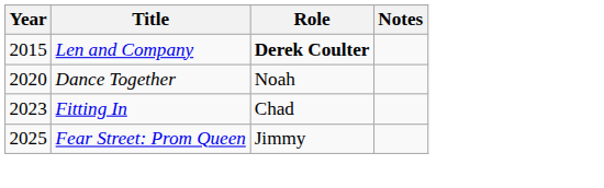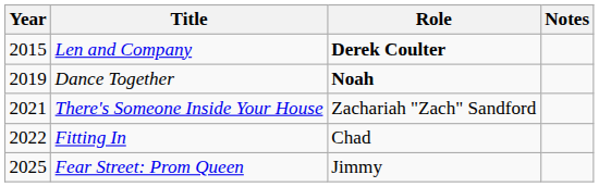Dance Together | Year: 2020 -> 2019
Dance Together | Role: normal -> bold
+ row: 2021 | There's Someone Inside Your House | Zachariah "Zach" Sandford
Fitting In | Year: 2023 -> 2022
